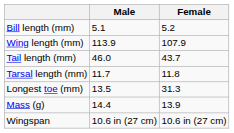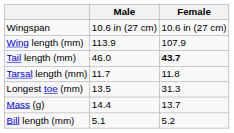rows swapped: Bill length (mm) <-> Wingspan
Tail length (mm) | Female: normal -> bold
Mass (g) | Female: 13.9 -> 13.7
